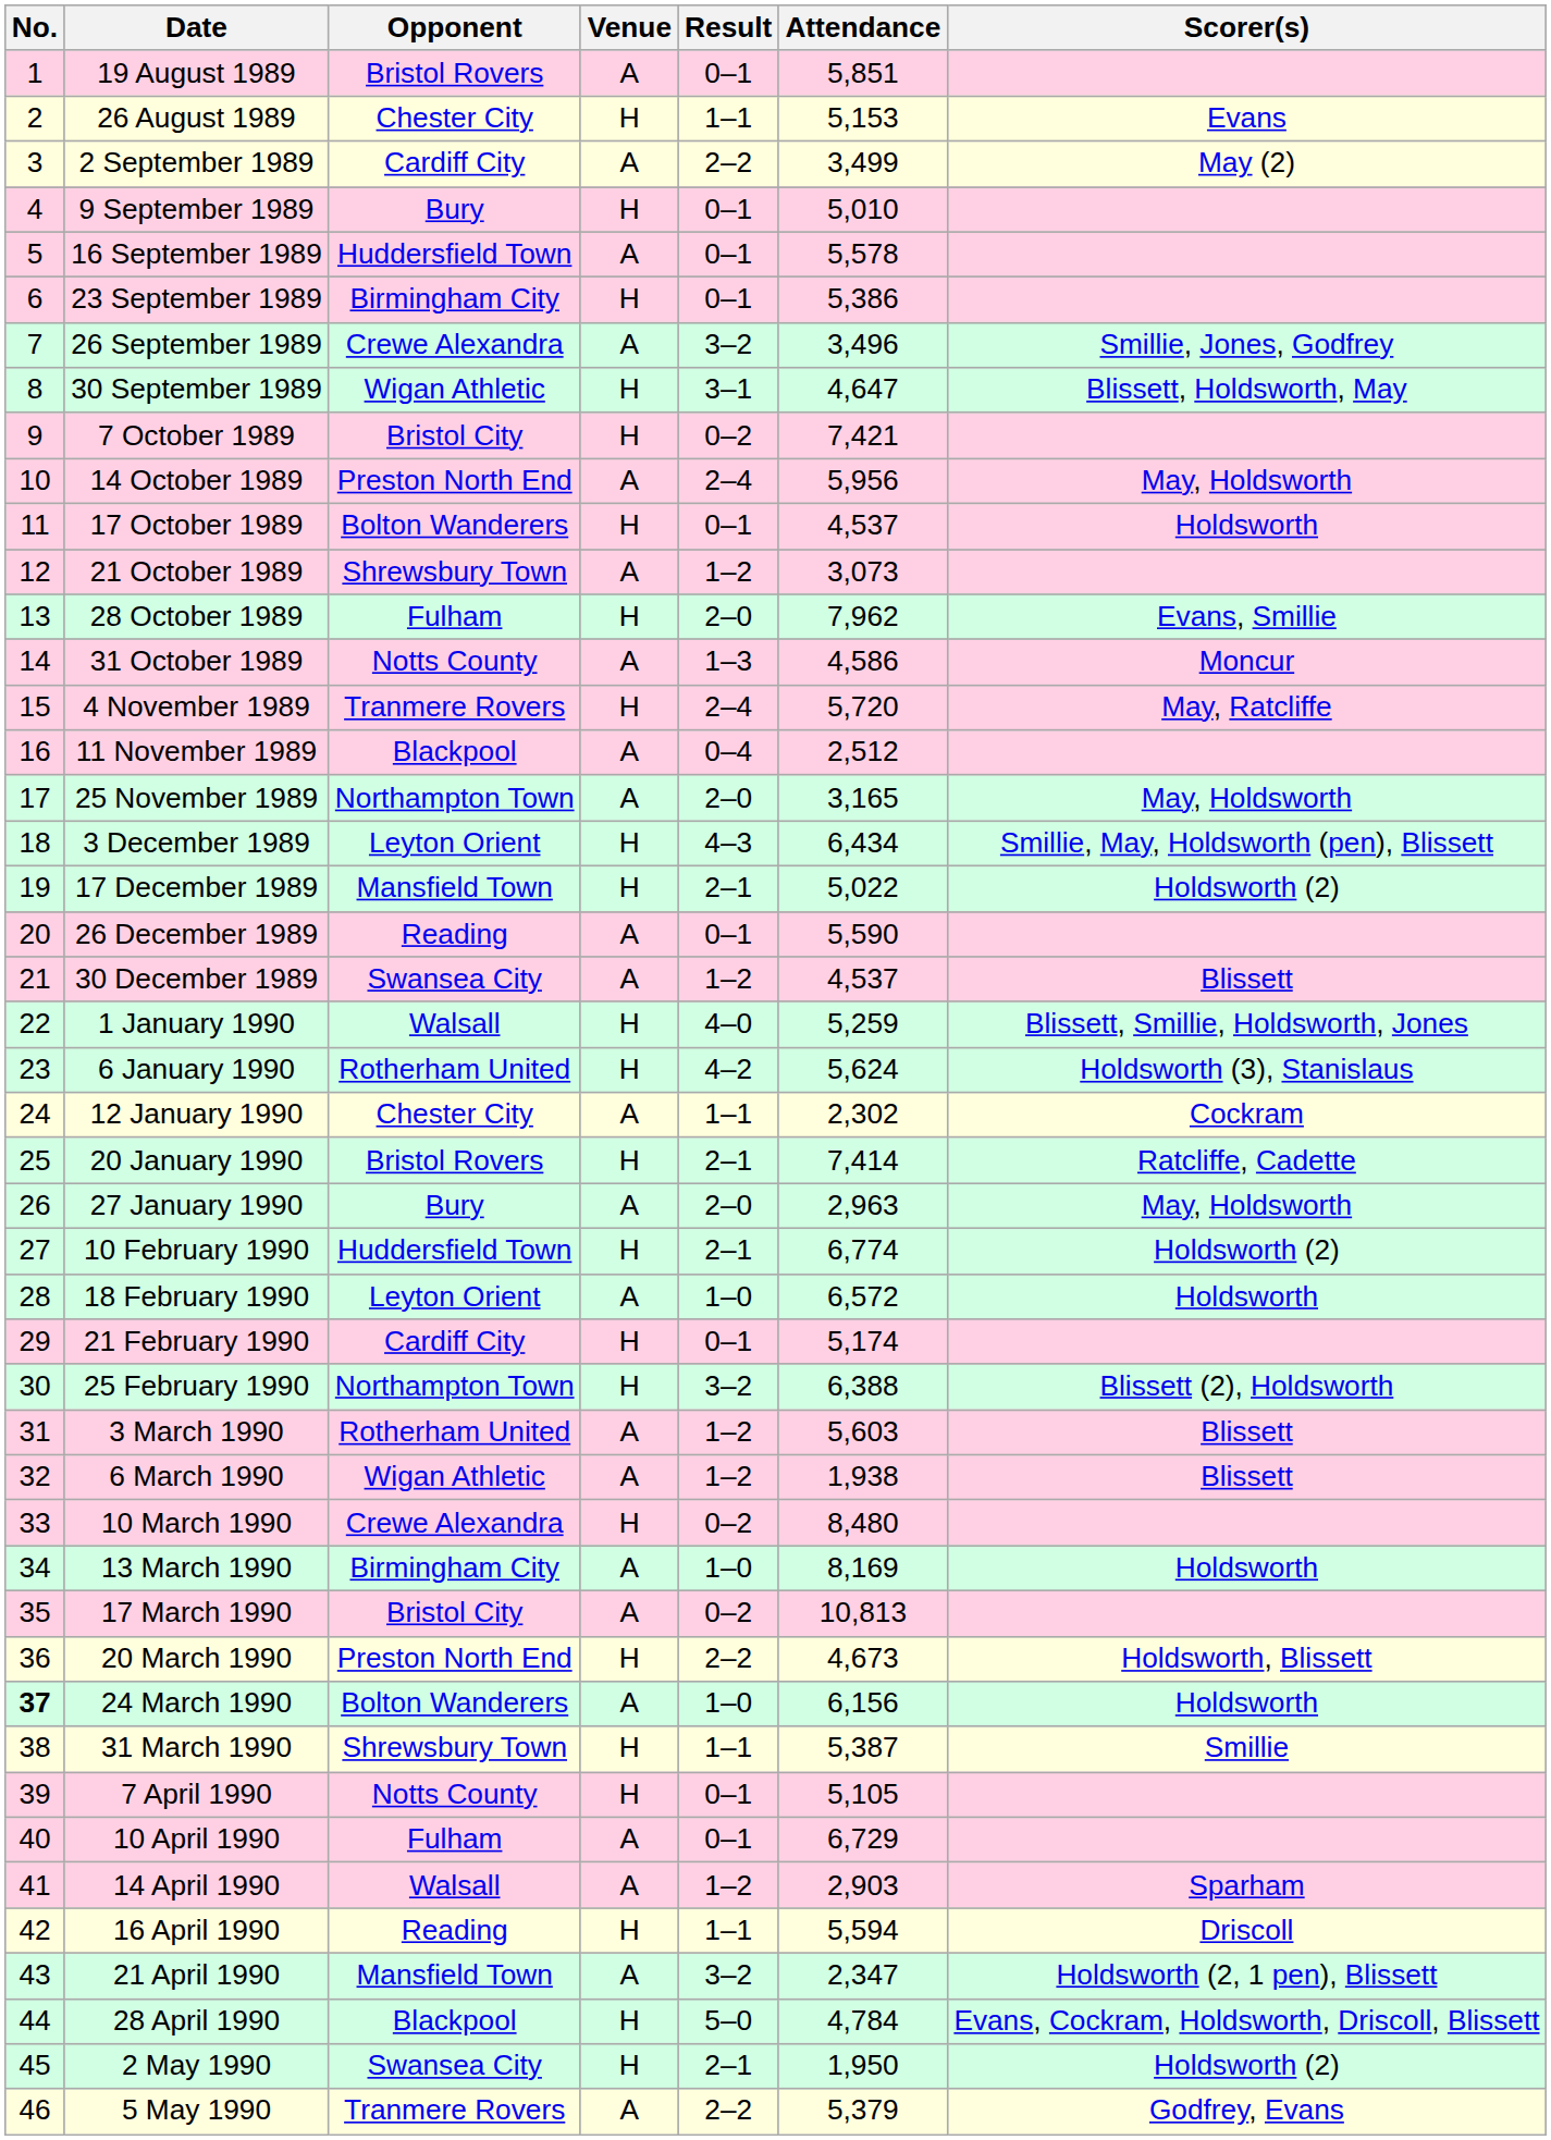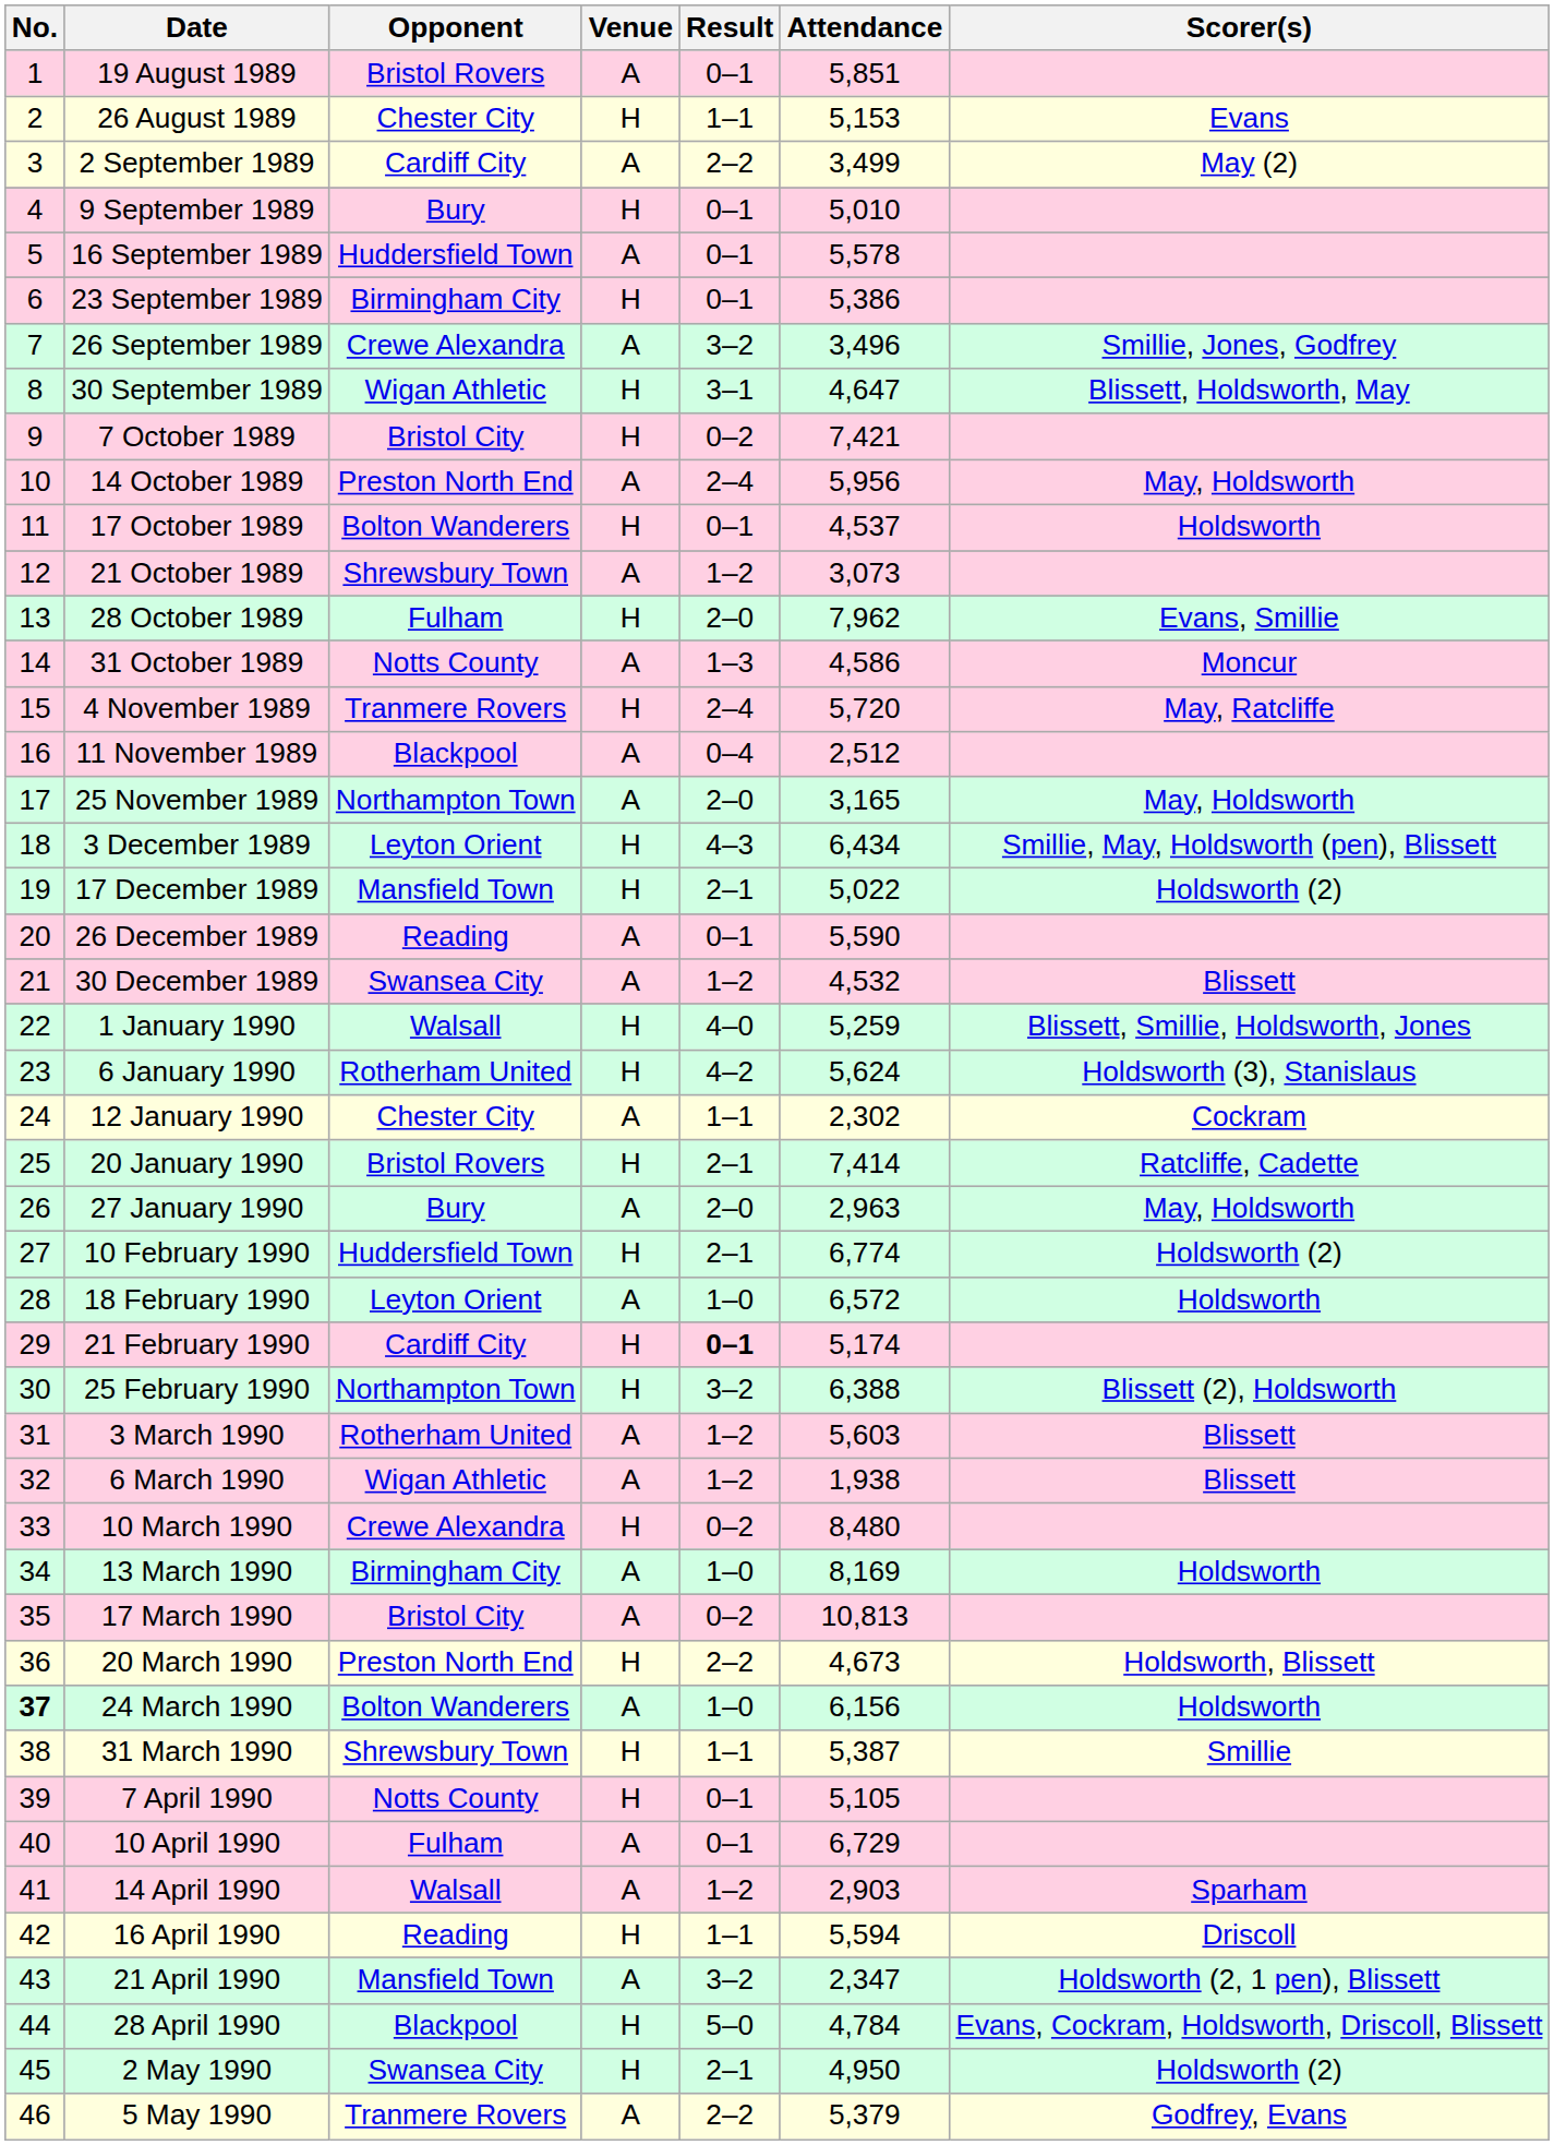30 December 1989 | Attendance: 4,537 -> 4,532
21 February 1990 | Result: normal -> bold
2 May 1990 | Attendance: 1,950 -> 4,950
